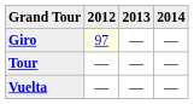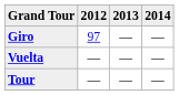Giro | 2012: lightyellow background -> no background
rows swapped: Tour <-> Vuelta
